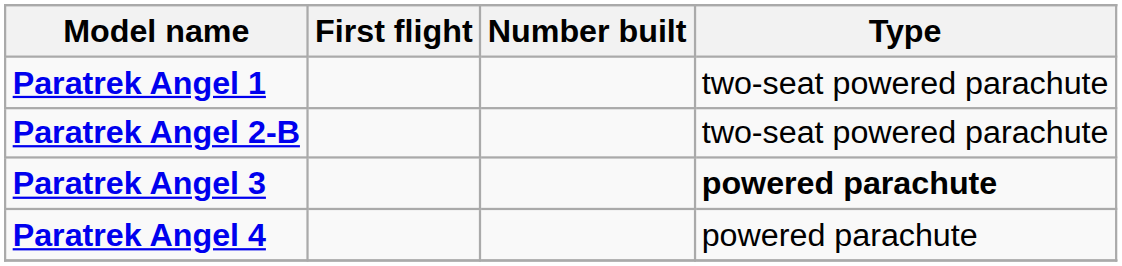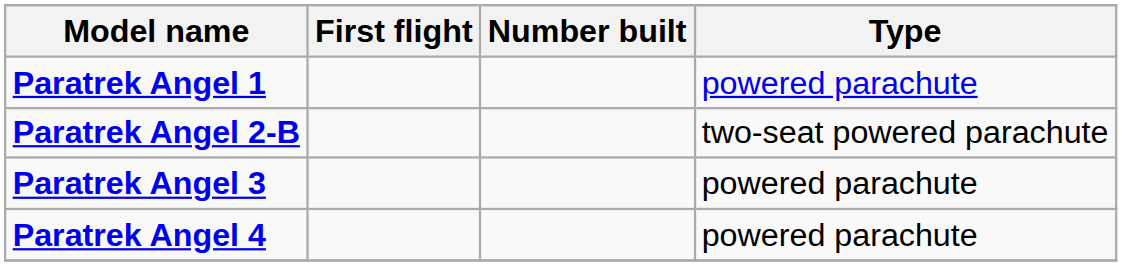Paratrek Angel 1 | Type: two-seat powered parachute -> powered parachute
Paratrek Angel 3 | Type: bold -> normal
